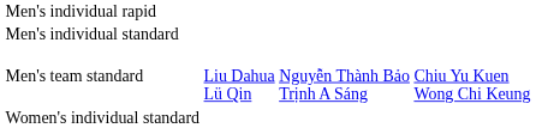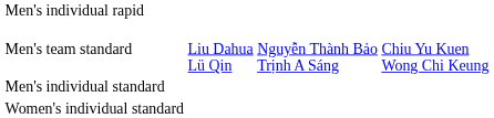rows swapped: Men's individual standard <-> Men's team standard
